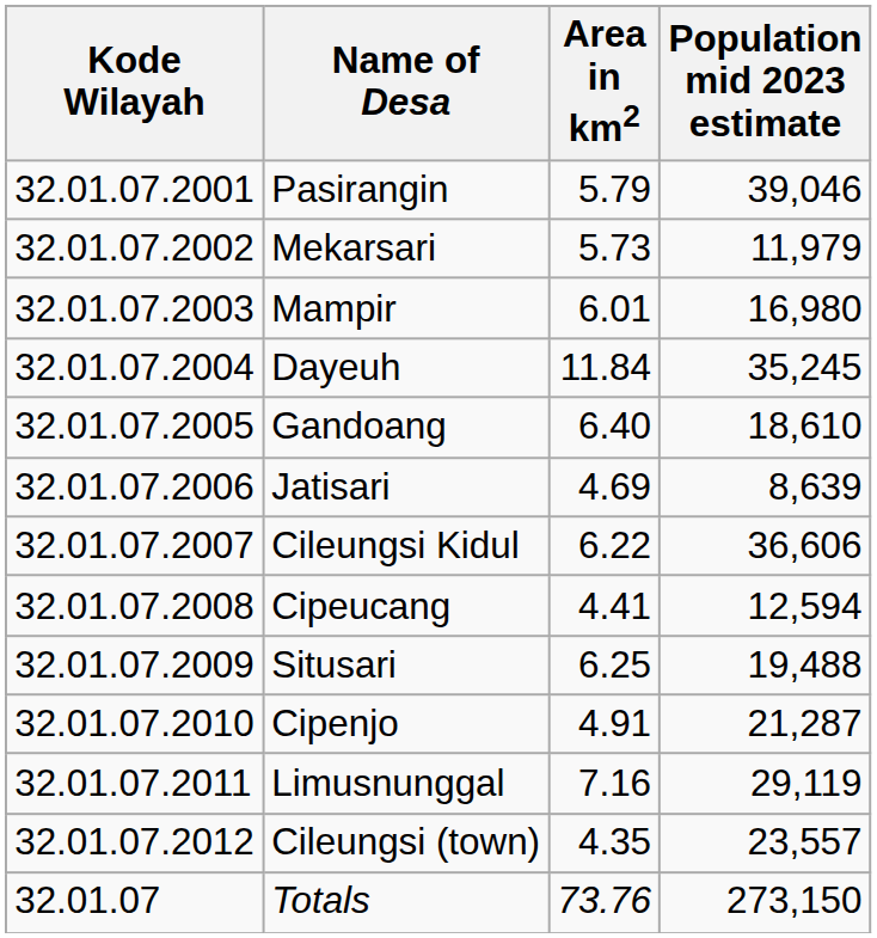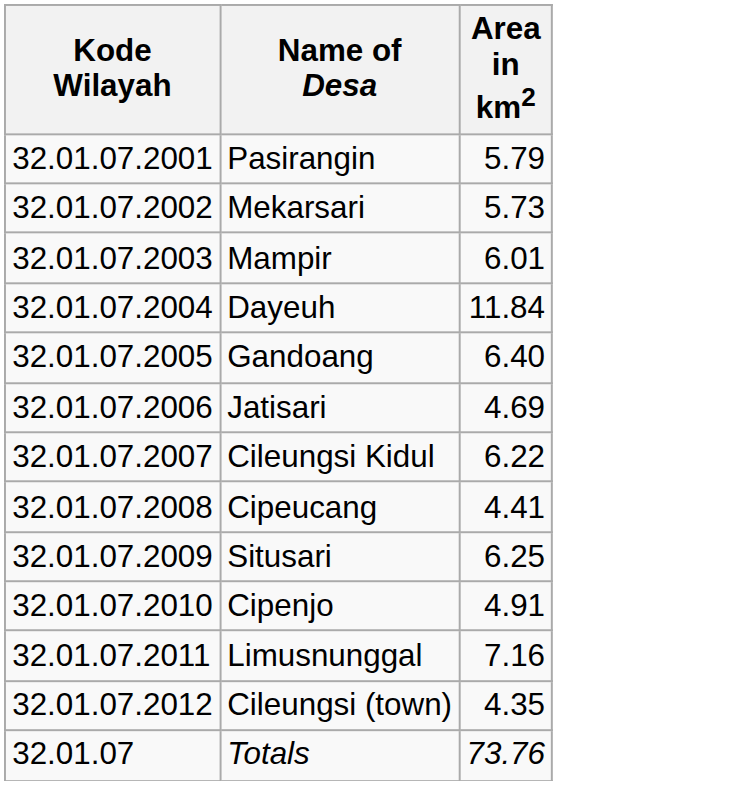- column: Population mid 2023 estimate | 39,046 | 11,979 | 16,980 | 35,245 | 18,610 | 8,639 | 36,606 | 12,594 | 19,488 | 21,287 | 29,119 | 23,557 | 273,150
